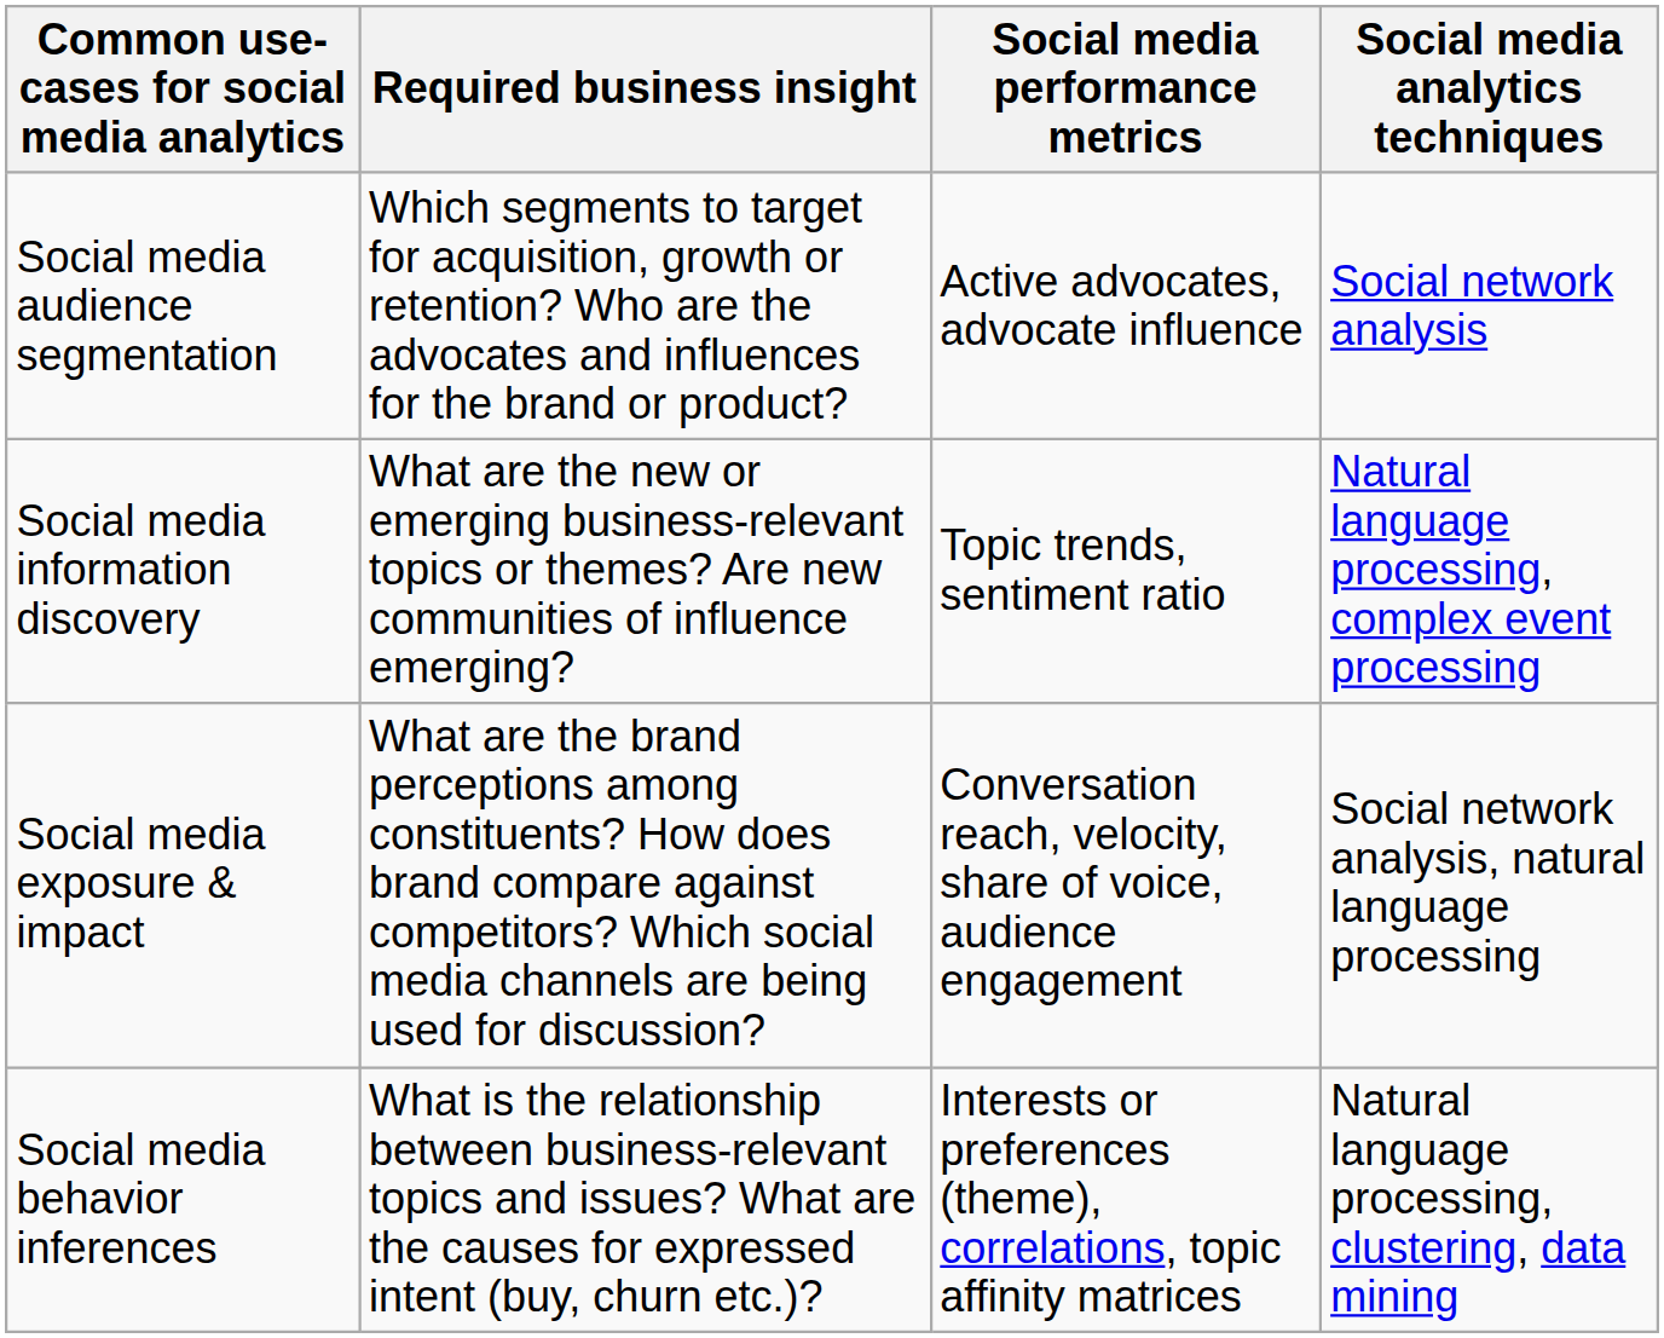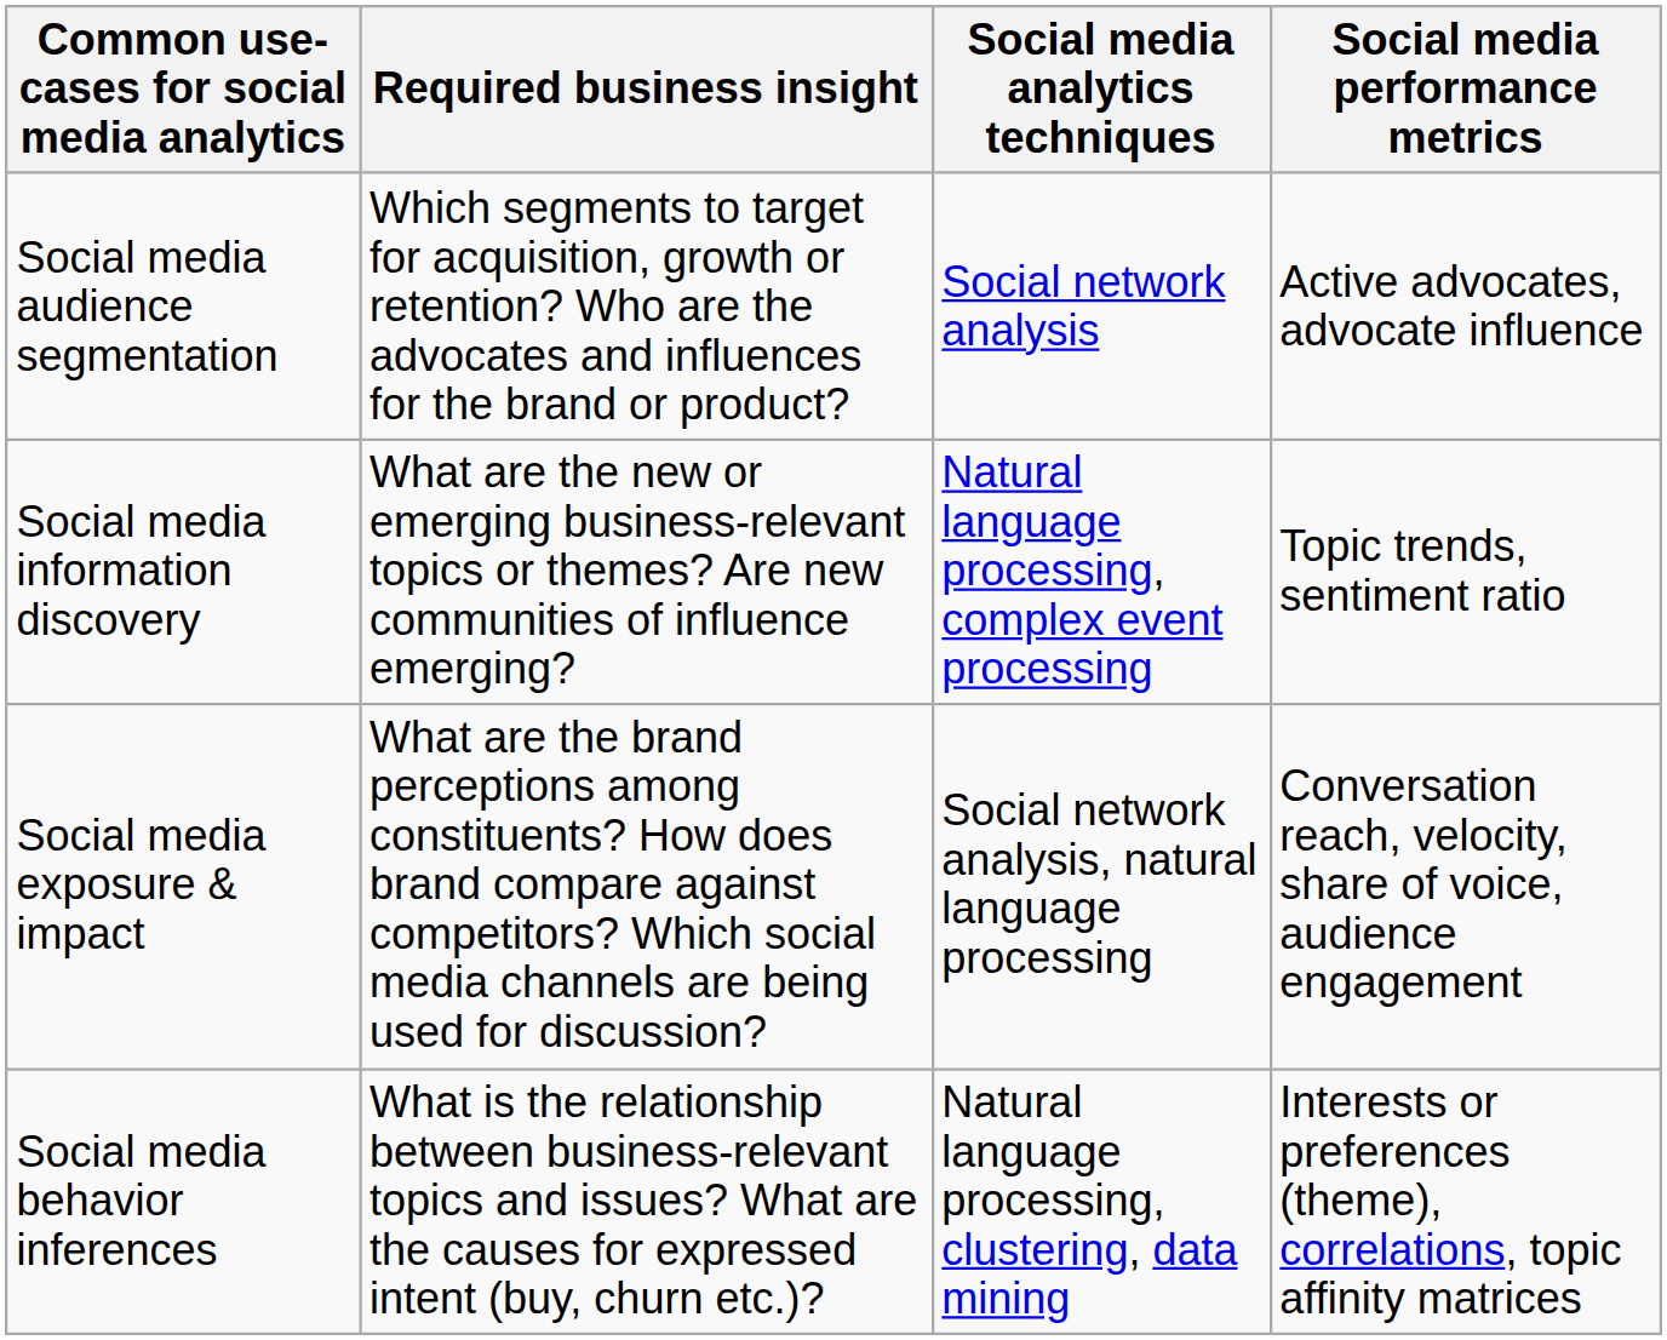columns swapped: Social media analytics techniques <-> Social media performance metrics
